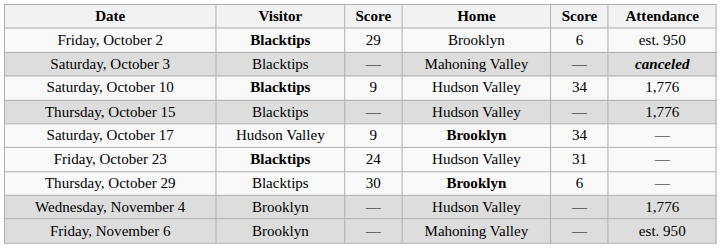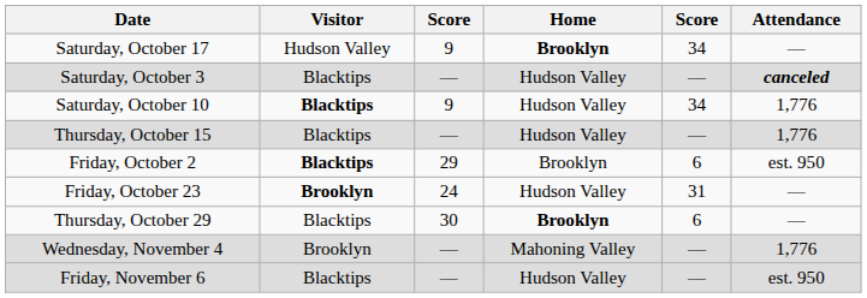rows swapped: Friday, October 2 <-> Saturday, October 17
Saturday, October 3 | Home: Mahoning Valley -> Hudson Valley
Friday, October 23 | Visitor: Blacktips -> Brooklyn
Wednesday, November 4 | Home: Hudson Valley -> Mahoning Valley
Friday, November 6 | Visitor: Brooklyn -> Blacktips
Friday, November 6 | Home: Mahoning Valley -> Hudson Valley
